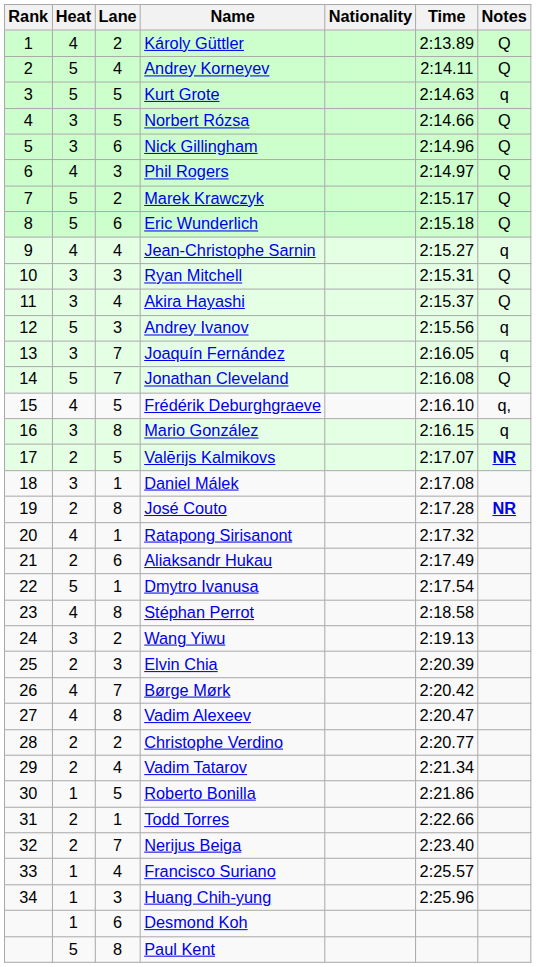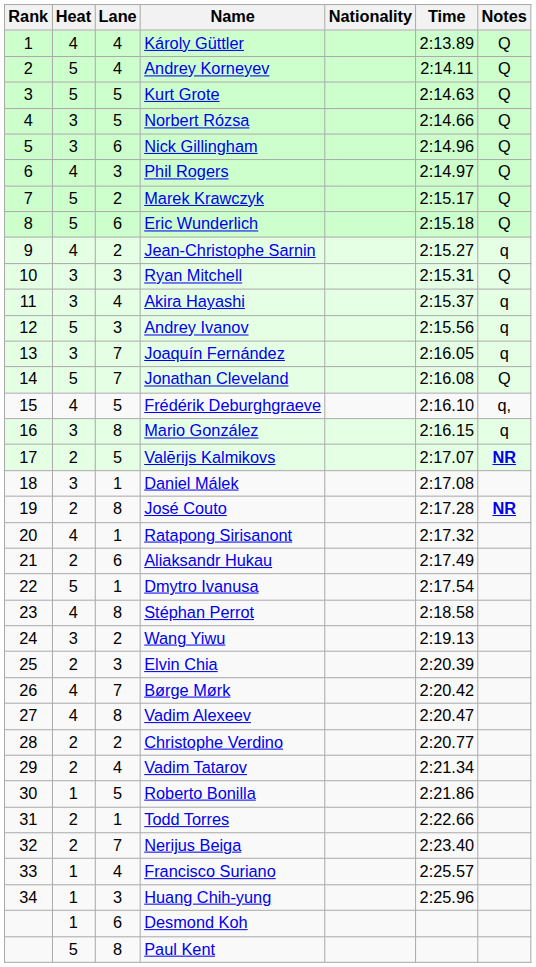Károly Güttler | Lane: 2 -> 4
Kurt Grote | Notes: q -> Q
Jean-Christophe Sarnin | Lane: 4 -> 2
Akira Hayashi | Notes: Q -> q
